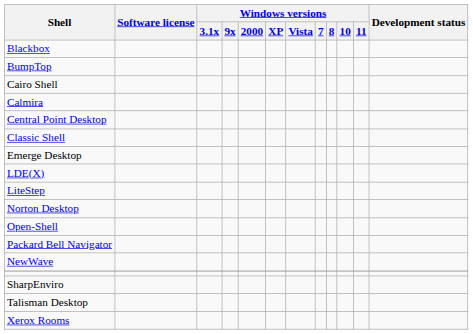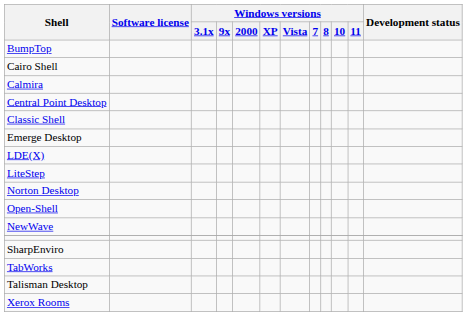- row: Blackbox
- row: Packard Bell Navigator
+ row: TabWorks
